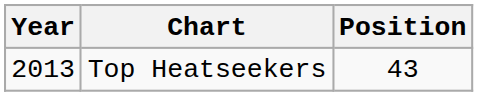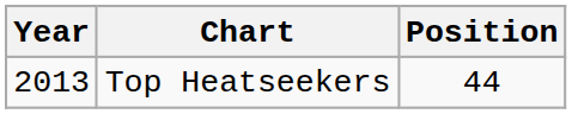Top Heatseekers | Position: 43 -> 44
